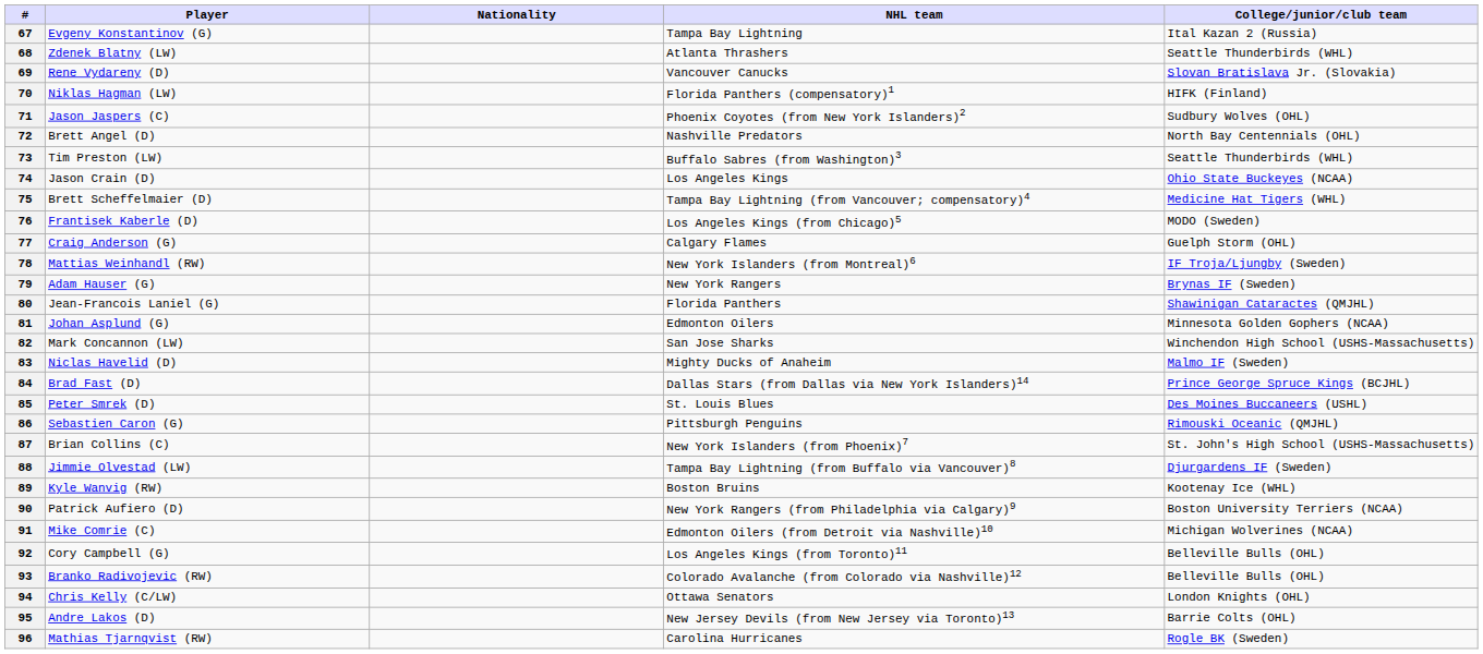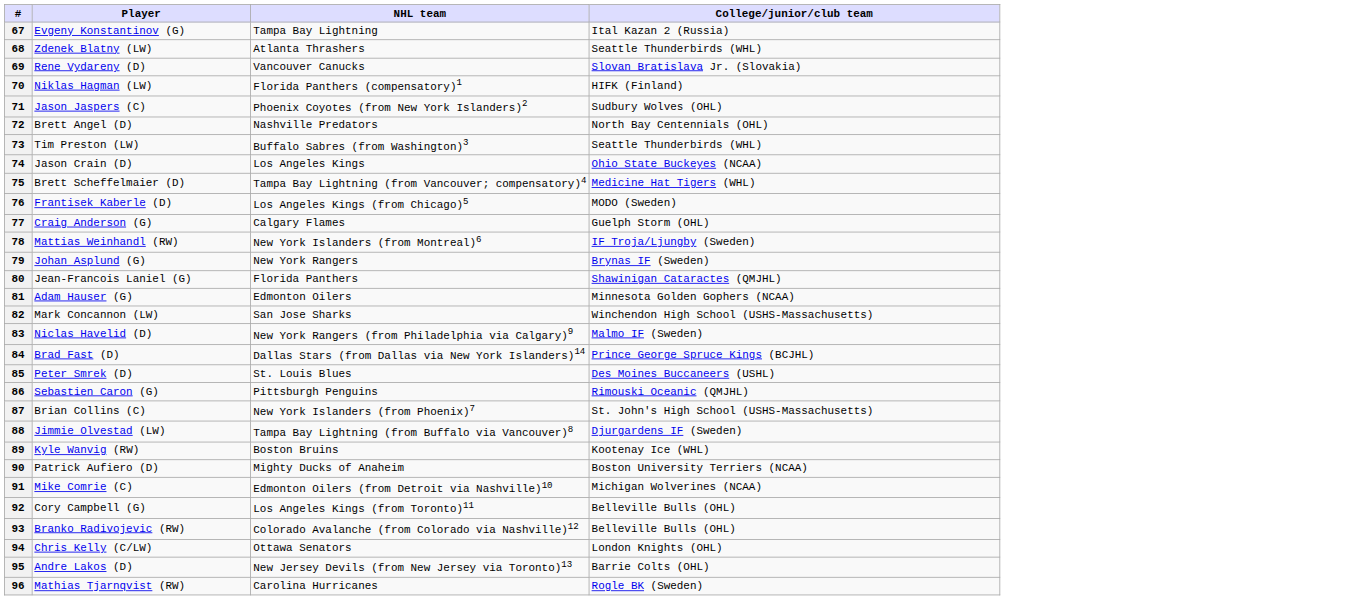- column: Nationality
79 | Player: Adam Hauser (G) -> Johan Asplund (G)
81 | Player: Johan Asplund (G) -> Adam Hauser (G)
83 | NHL team: Mighty Ducks of Anaheim -> New York Rangers (from Philadelphia via Calgary)9
90 | NHL team: New York Rangers (from Philadelphia via Calgary)9 -> Mighty Ducks of Anaheim
